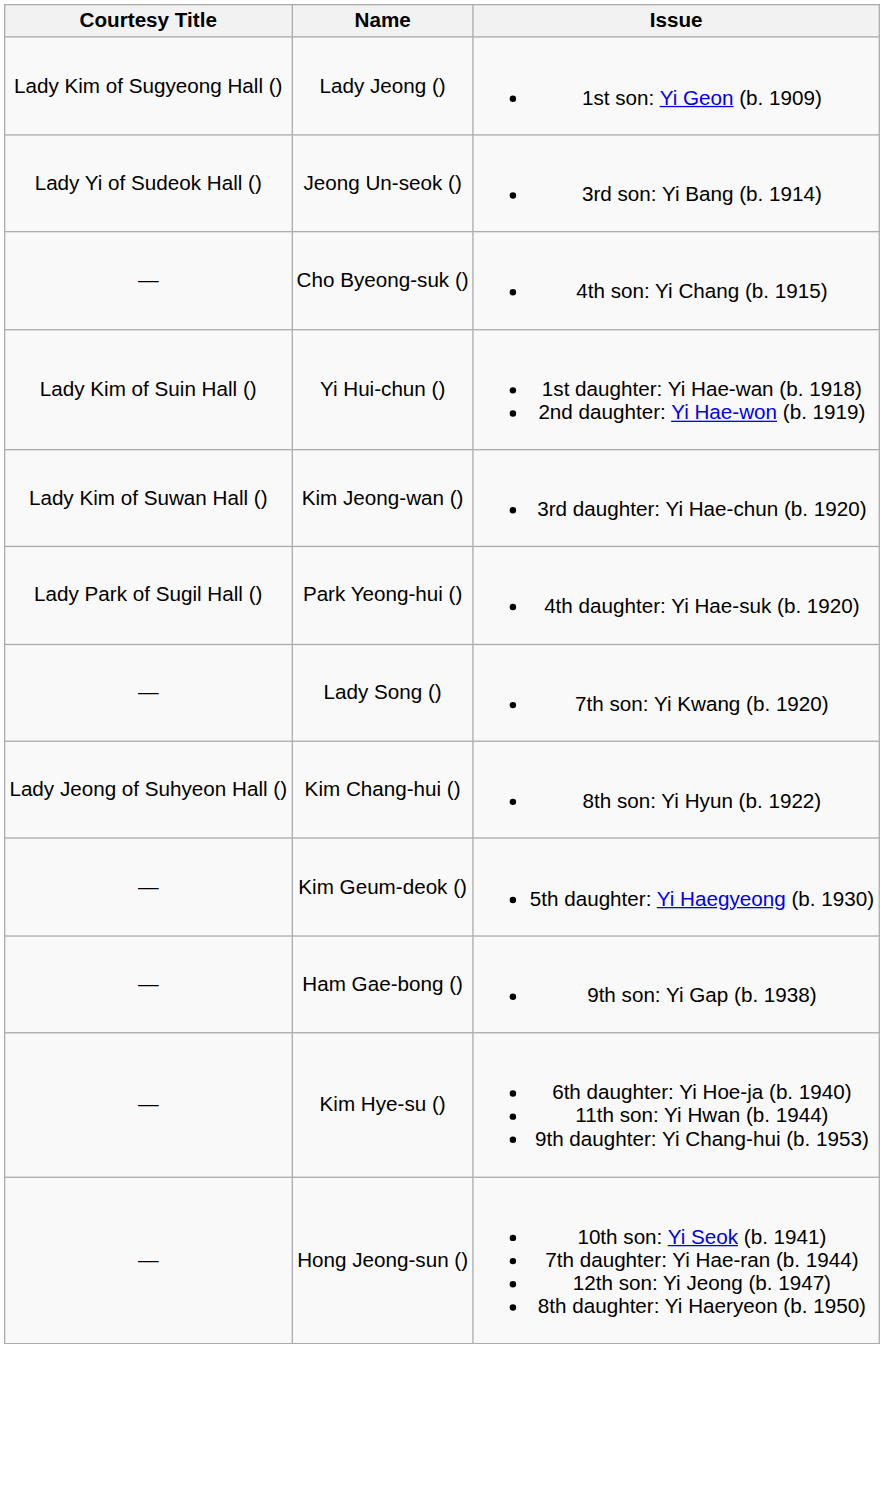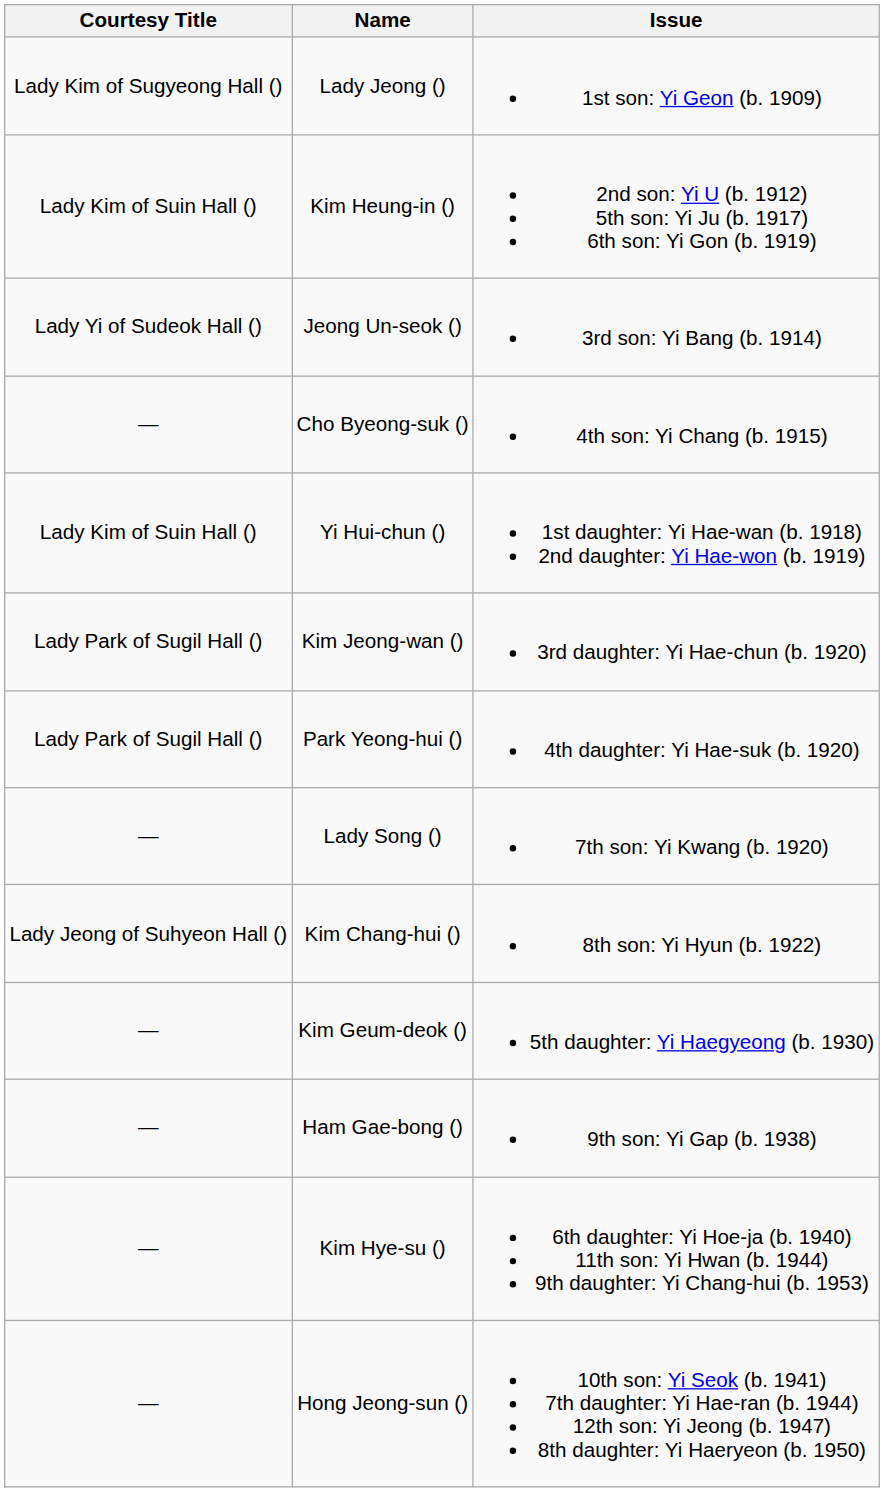+ row: Lady Kim of Suin Hall () | Kim Heung-in () | 2nd son: Yi U (b. 1912) 5th son: Yi Ju (b. 1917) 6th son: Yi Gon (b. 1919)
Kim Jeong-wan () | Courtesy Title: Lady Kim of Suwan Hall () -> Lady Park of Sugil Hall ()
